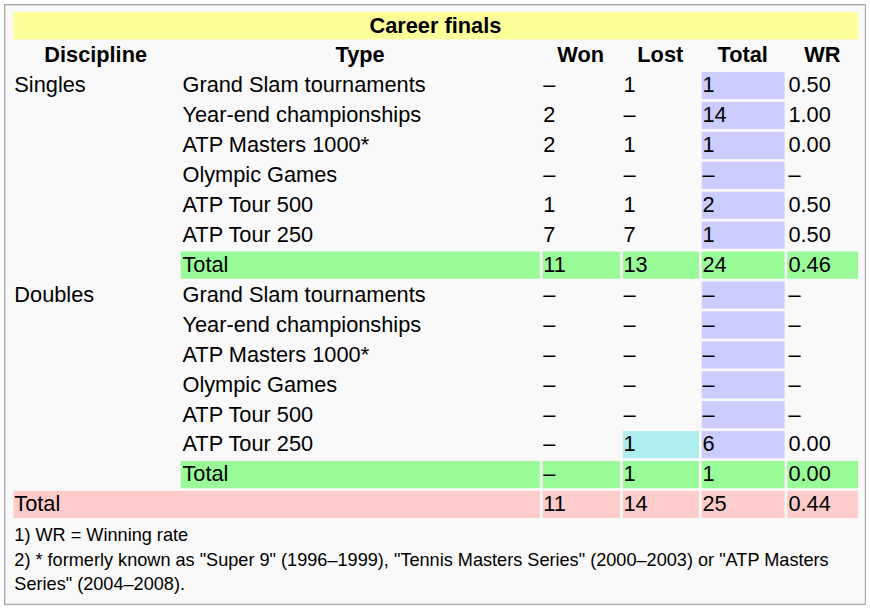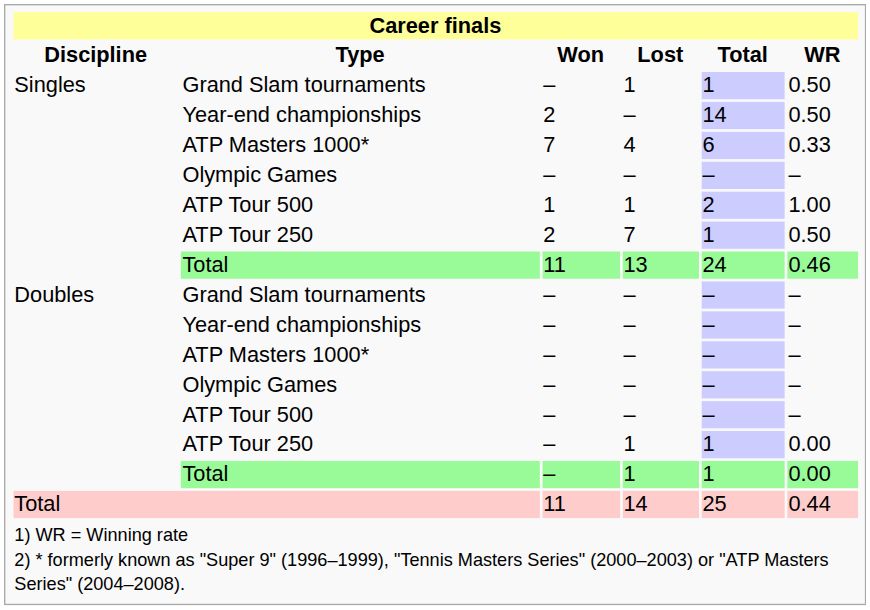Singles / Year-end championships | WR: 1.00 -> 0.50
Singles / ATP Masters 1000* | Won: 2 -> 7
Singles / ATP Masters 1000* | Lost: 1 -> 4
Singles / ATP Masters 1000* | Total: 1 -> 6
Singles / ATP Masters 1000* | WR: 0.00 -> 0.33
Singles / ATP Tour 500 | WR: 0.50 -> 1.00
Singles / ATP Tour 250 | Won: 7 -> 2
Doubles / ATP Tour 250 | Lost: paleturquoise background -> no background
Doubles / ATP Tour 250 | Total: 6 -> 1
